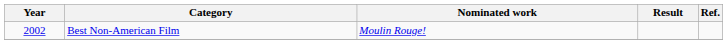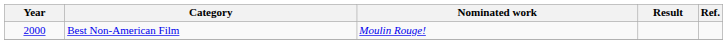Best Non-American Film | Year: 2002 -> 2000
